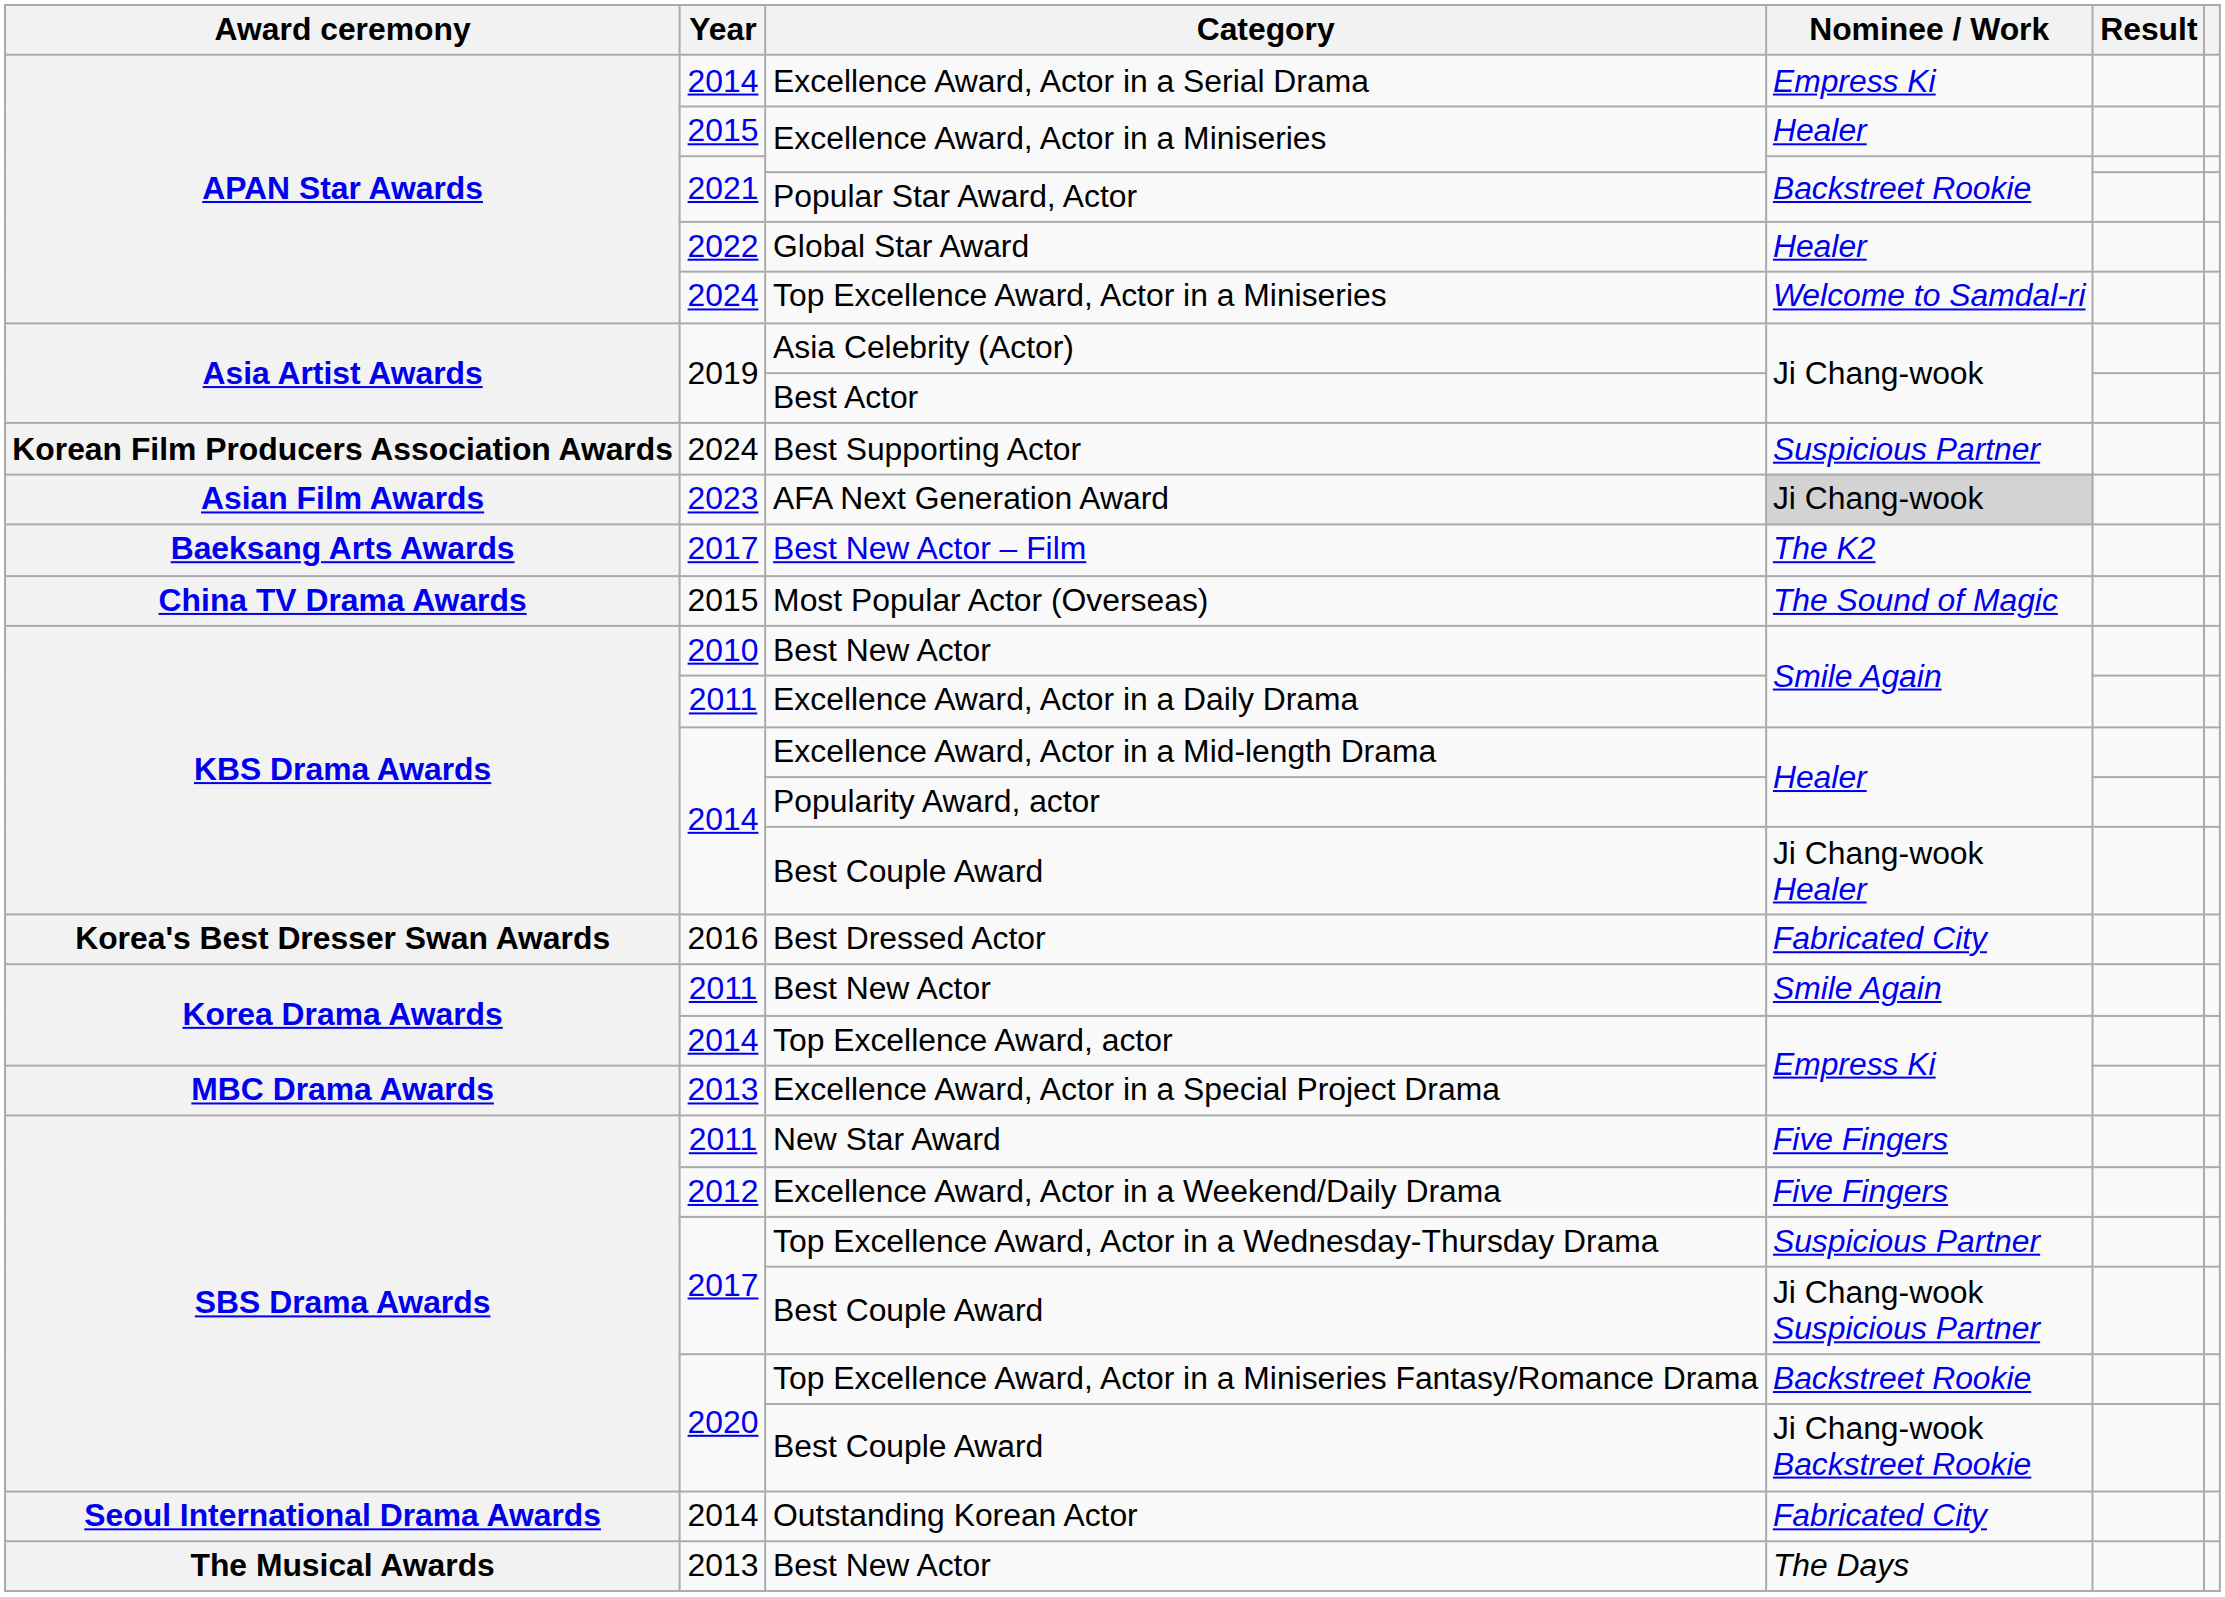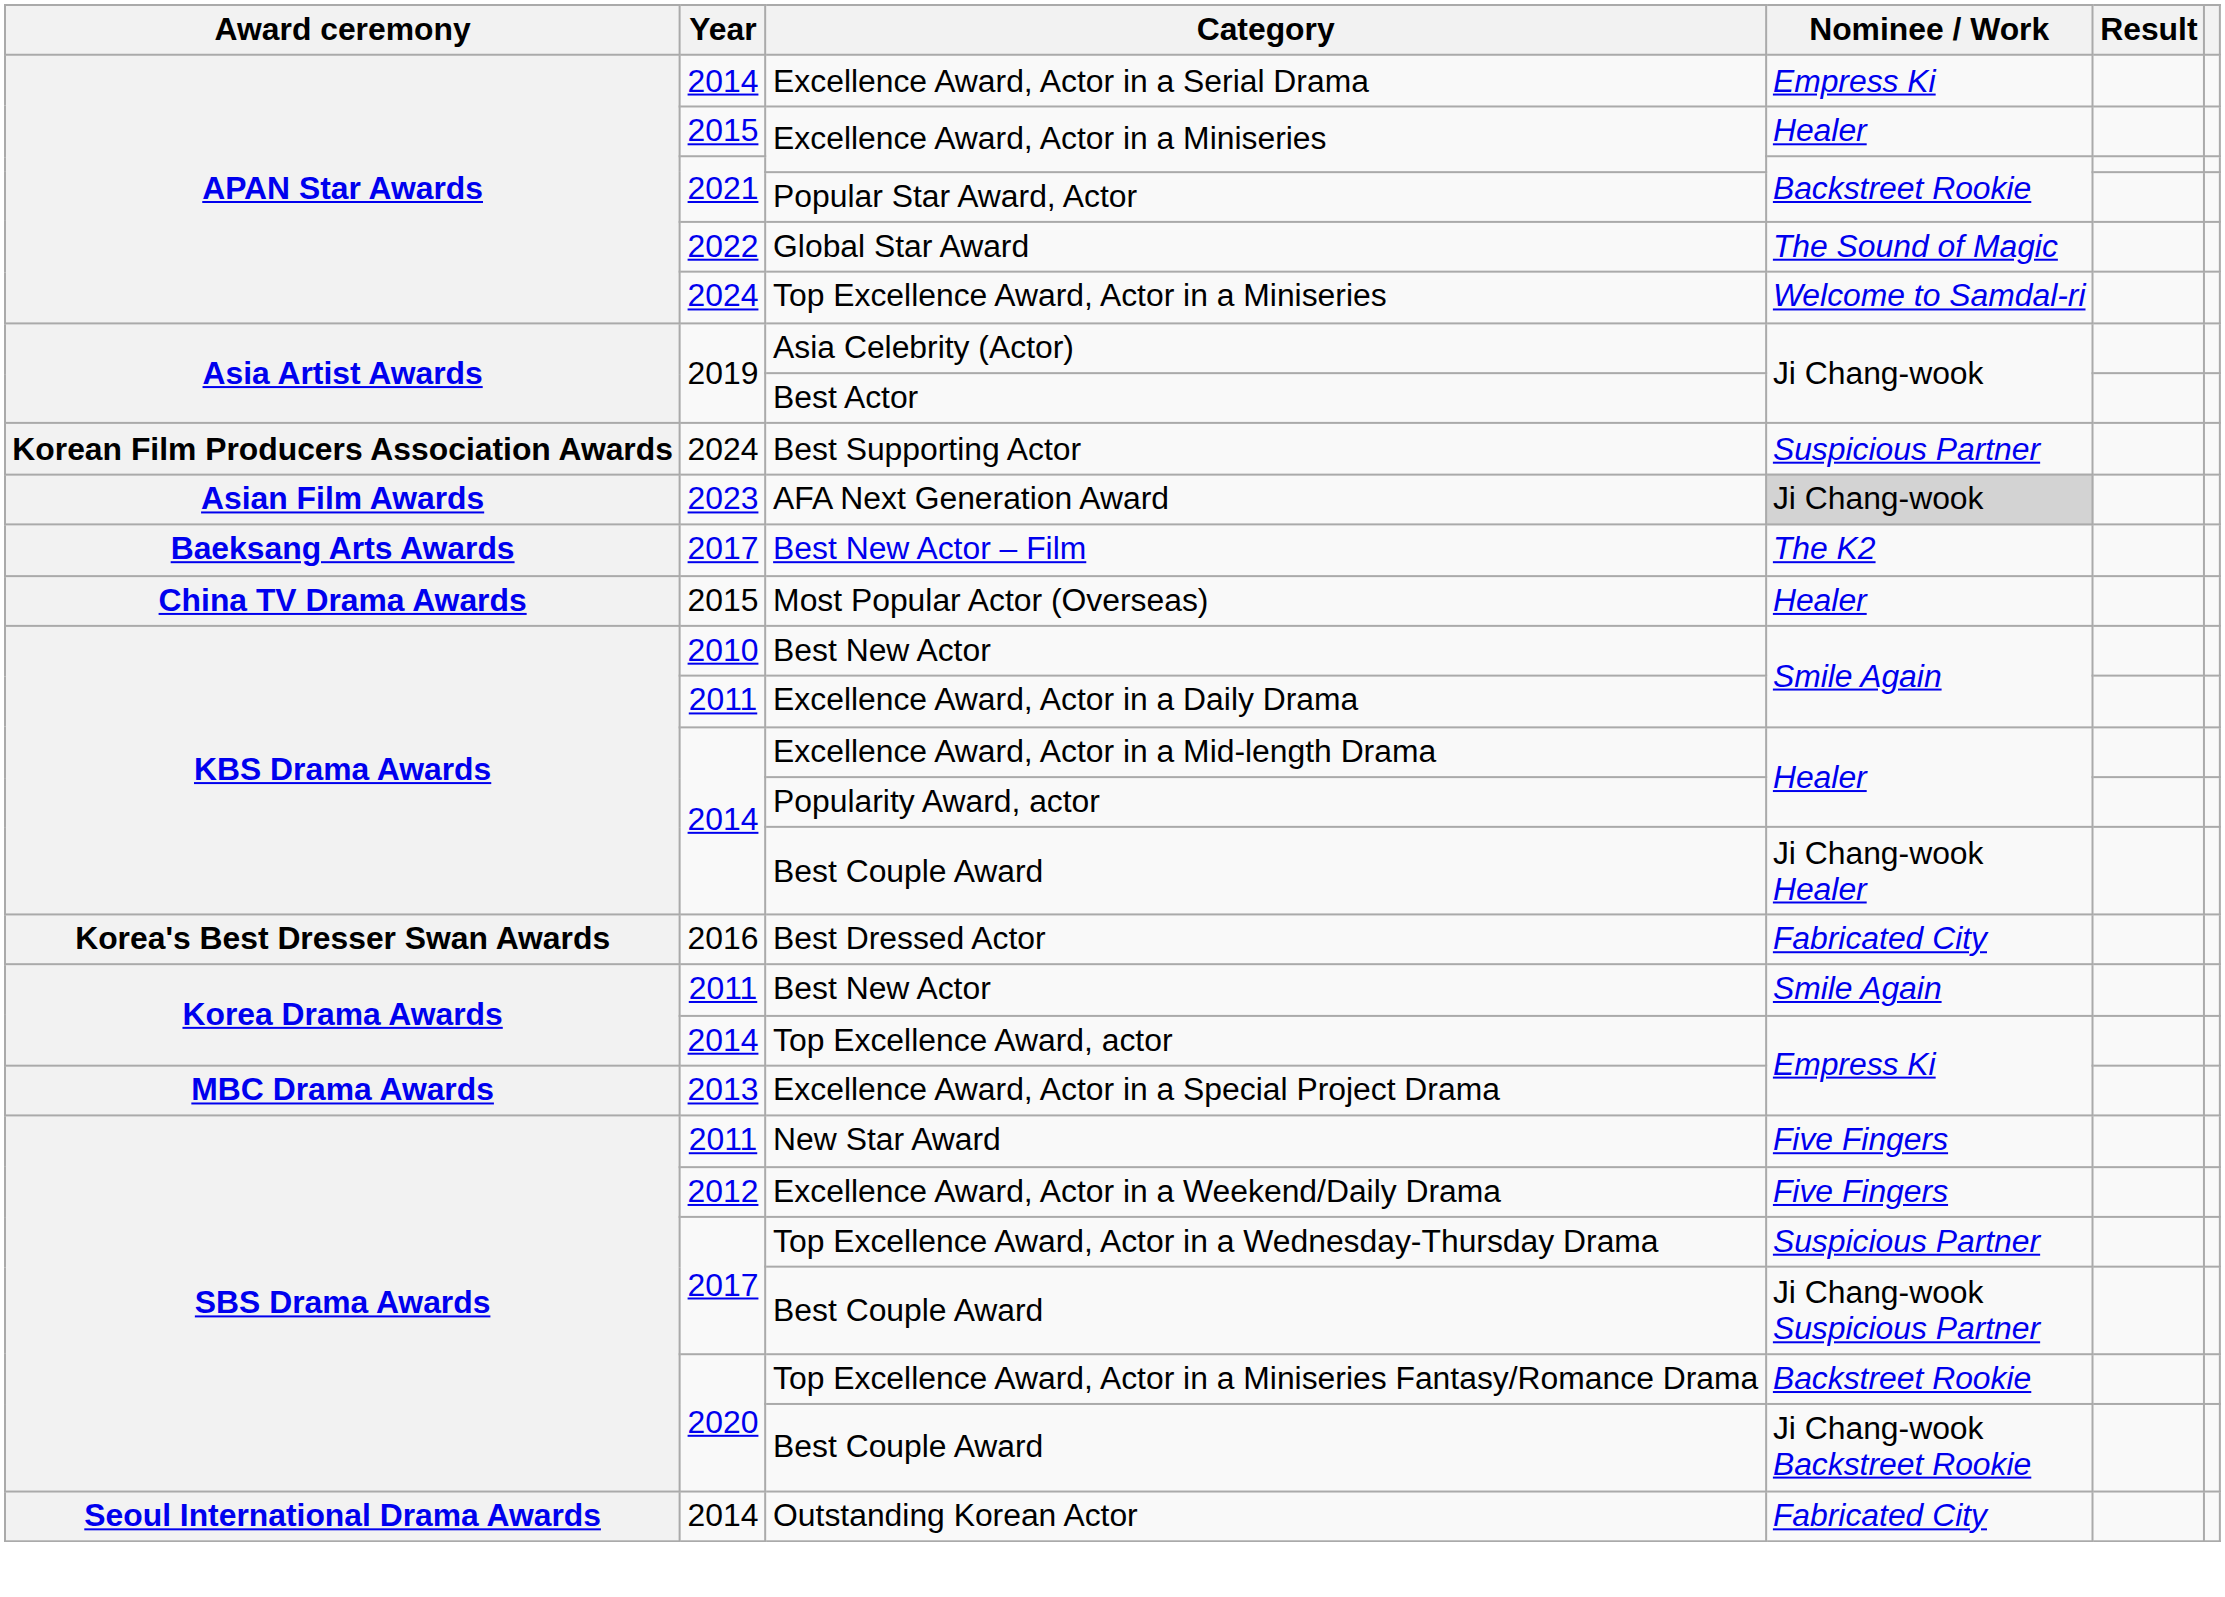Global Star Award | Nominee / Work: Healer -> The Sound of Magic
Most Popular Actor (Overseas) | Nominee / Work: The Sound of Magic -> Healer
- row: The Musical Awards | 2013 | Best New Actor | The Days
